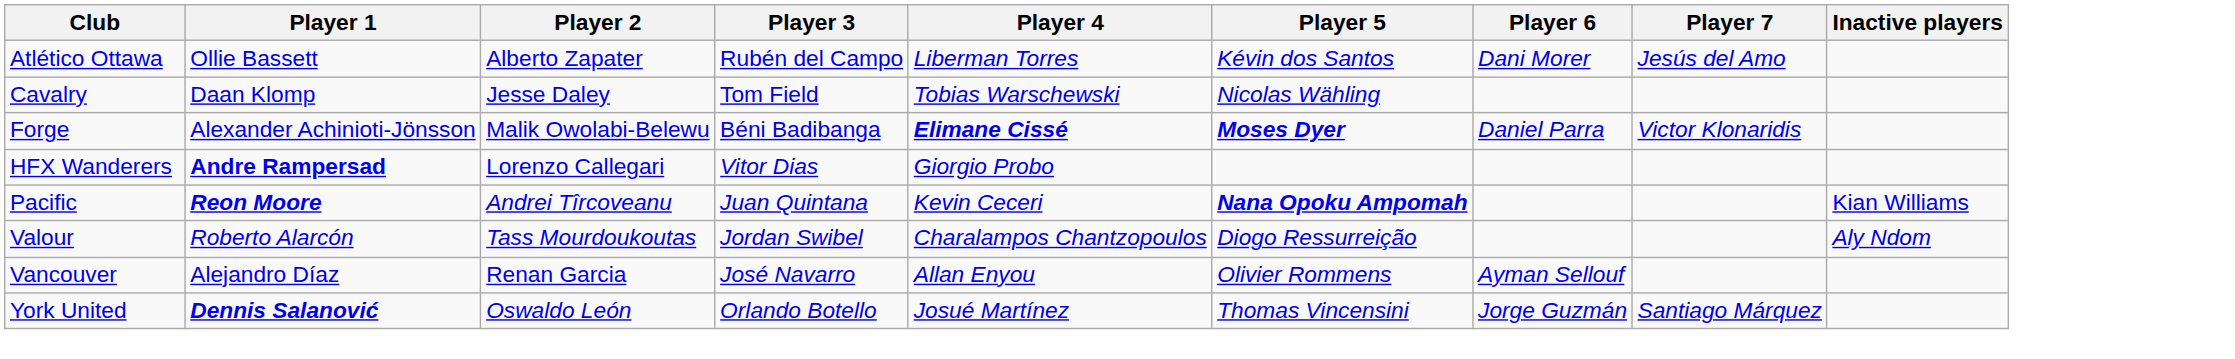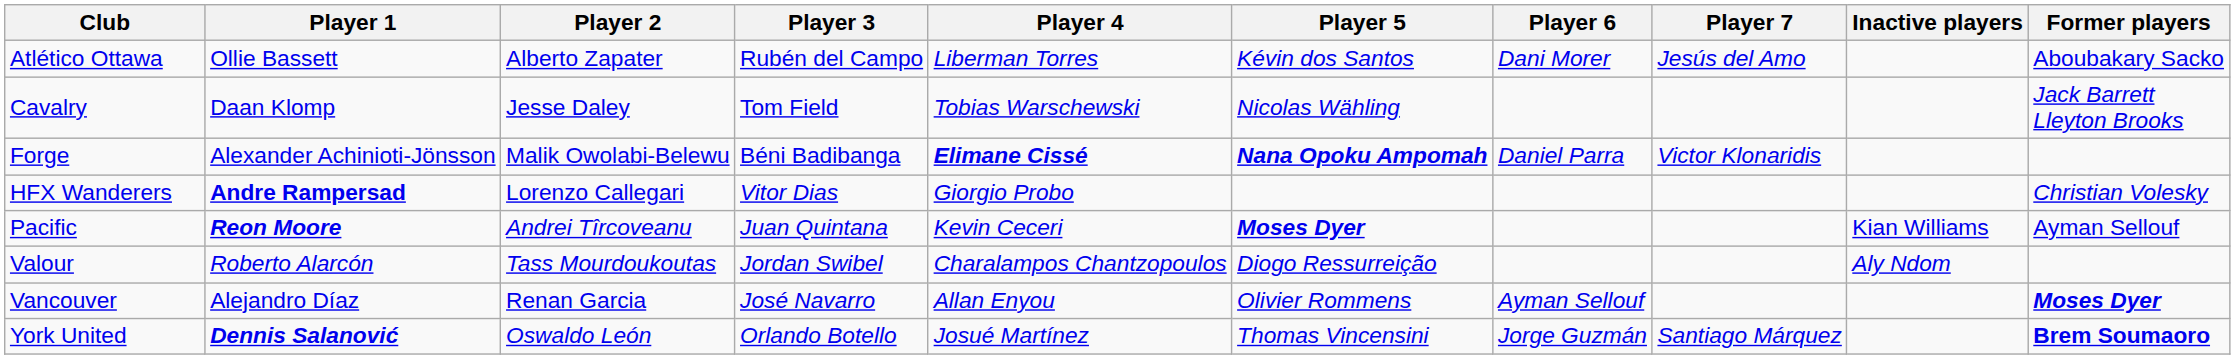+ column: Former players | Aboubakary Sacko | Jack Barrett Lleyton Brooks | Christian Volesky | Ayman Sellouf | Moses Dyer | Brem Soumaoro
Forge | Player 5: Moses Dyer -> Nana Opoku Ampomah
Pacific | Player 5: Nana Opoku Ampomah -> Moses Dyer
